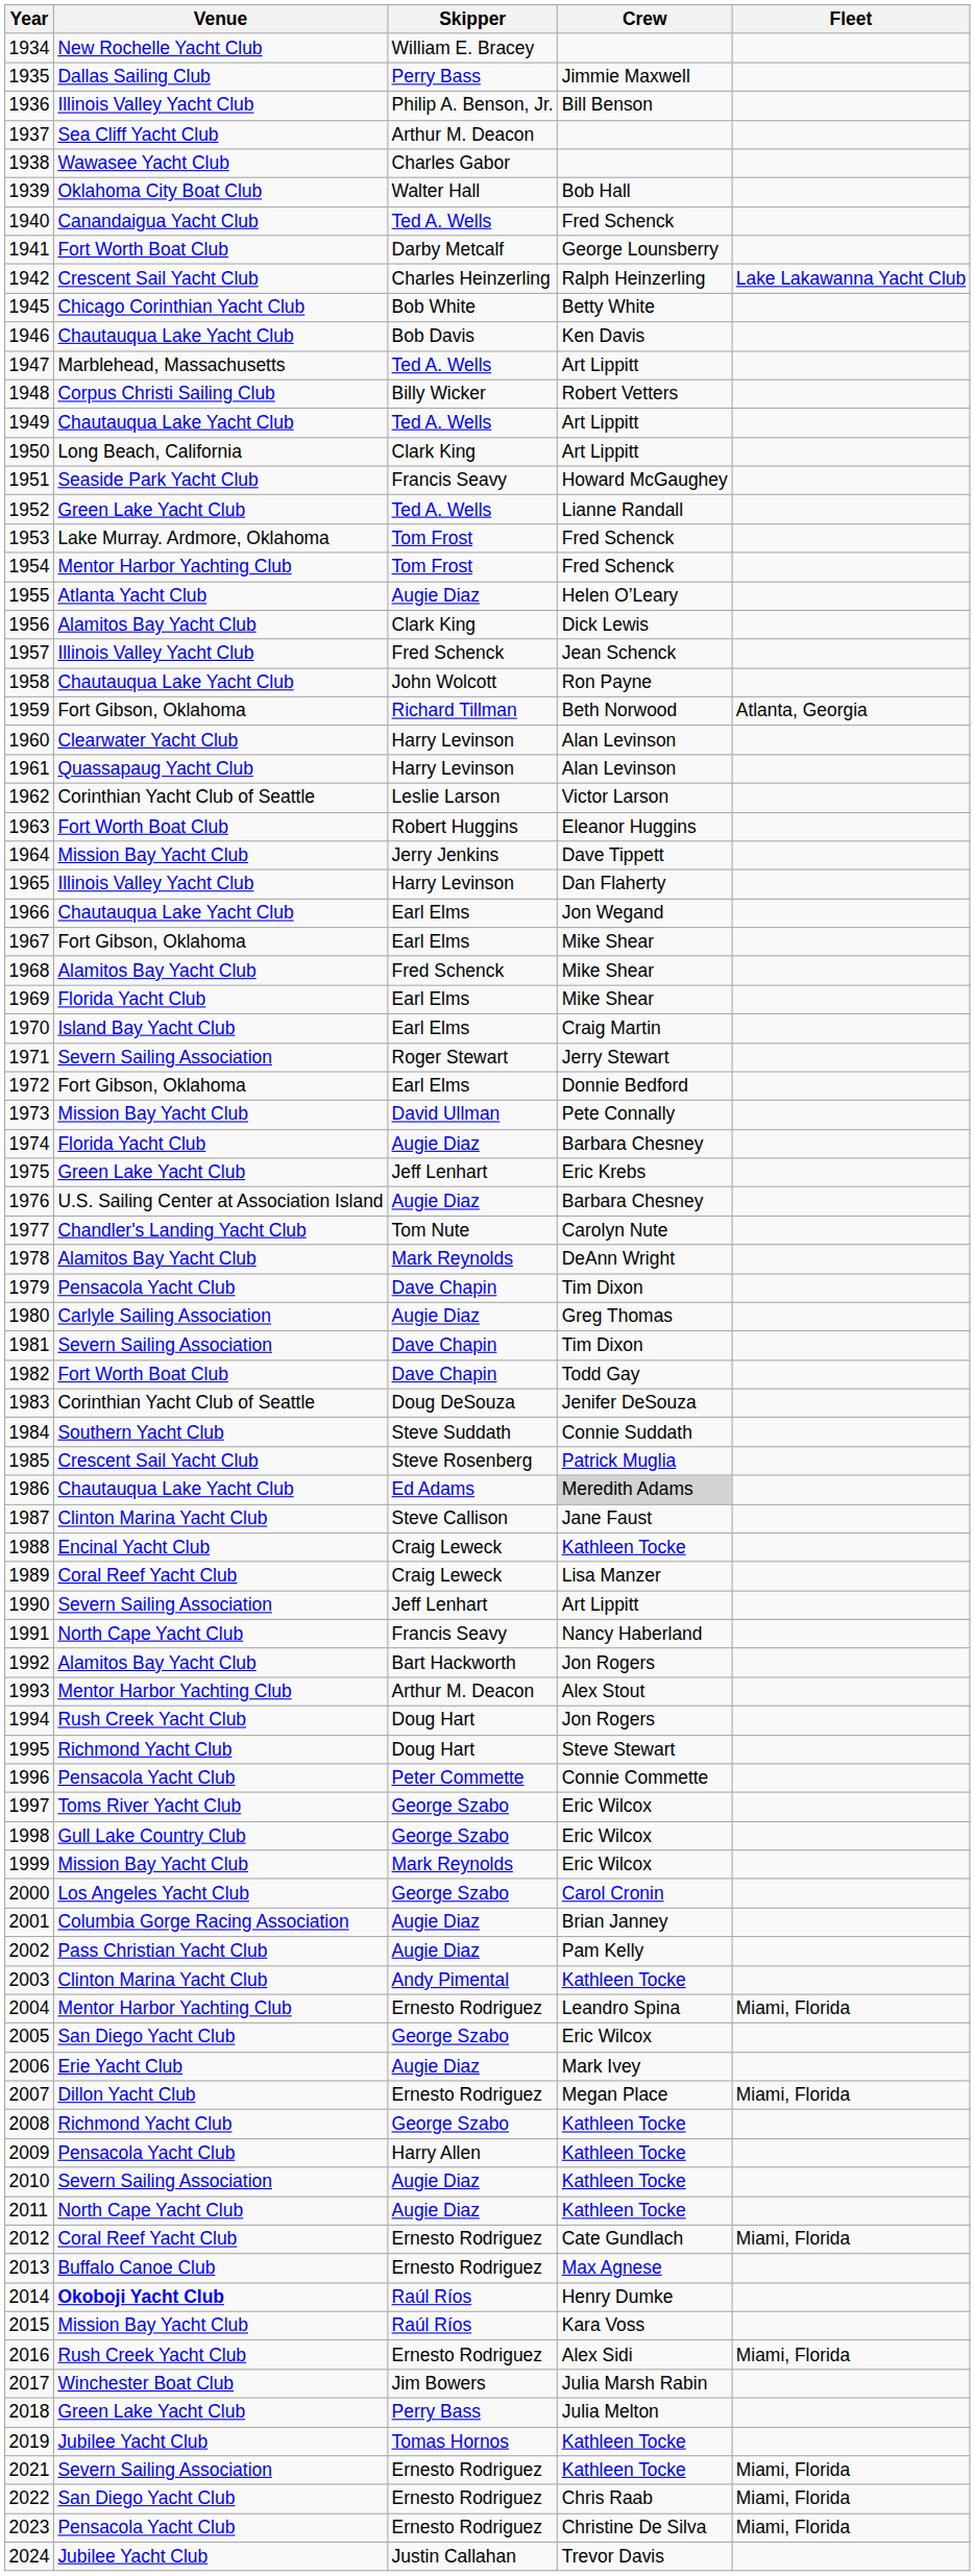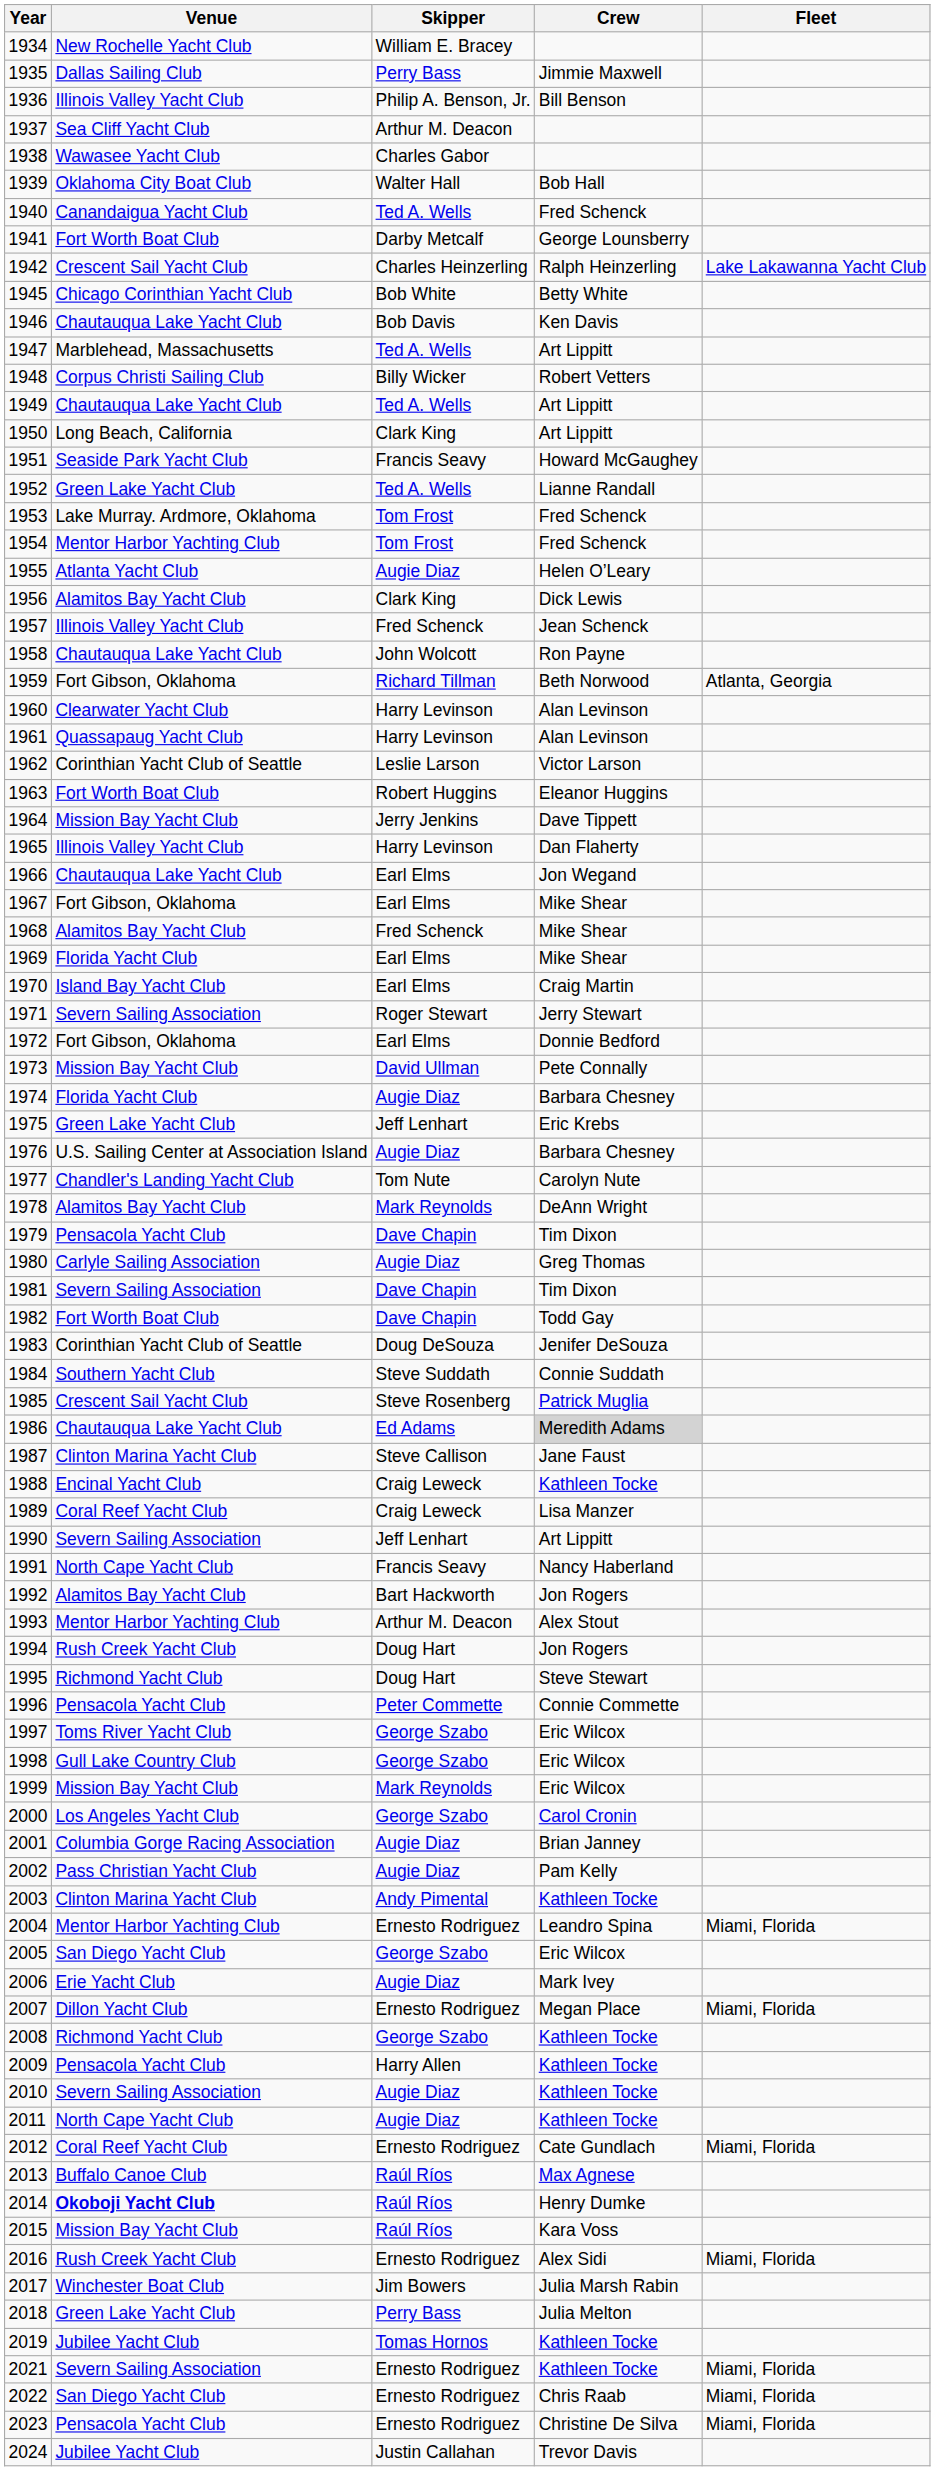2013 | Skipper: Ernesto Rodriguez -> Raúl Ríos
